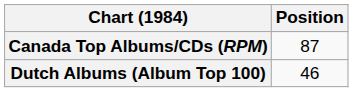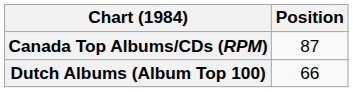Dutch Albums (Album Top 100) | Position: 46 -> 66
